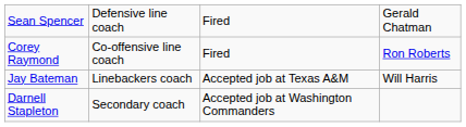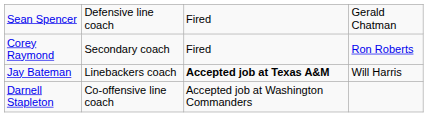Corey Raymond | column 2: Co-offensive line coach -> Secondary coach
Jay Bateman | column 3: normal -> bold
Darnell Stapleton | column 2: Secondary coach -> Co-offensive line coach
